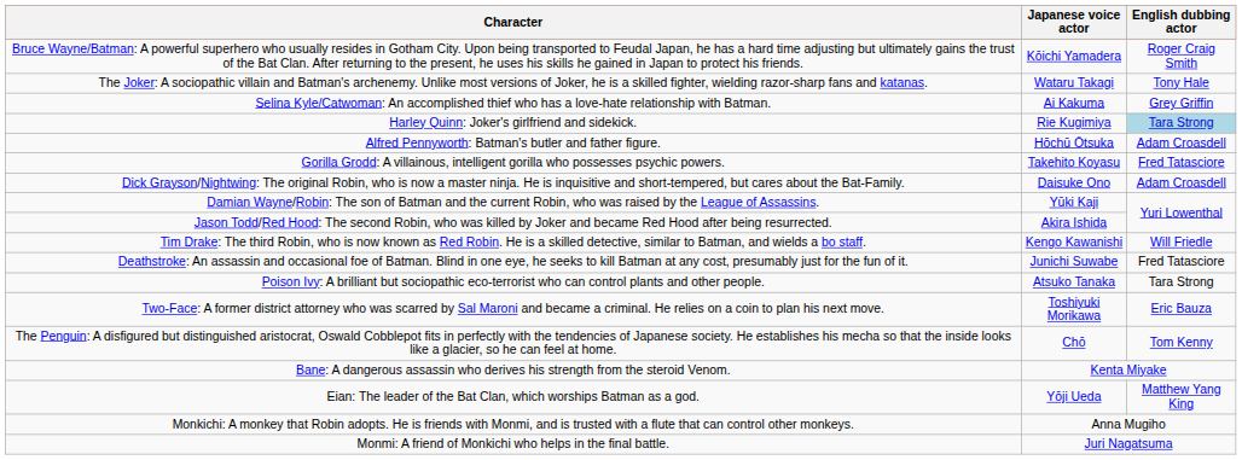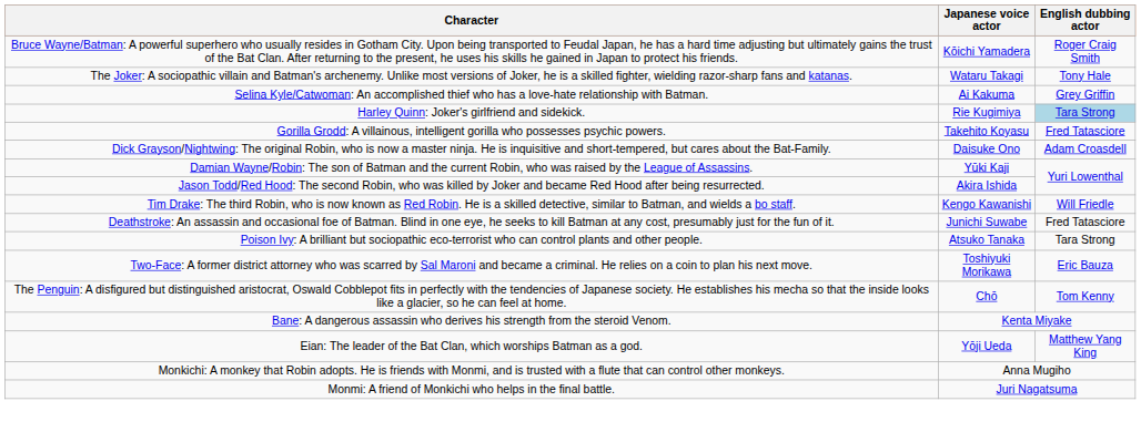- row: Alfred Pennyworth: Batman's butler and father figure. | Hōchū Ōtsuka | Adam Croasdell
